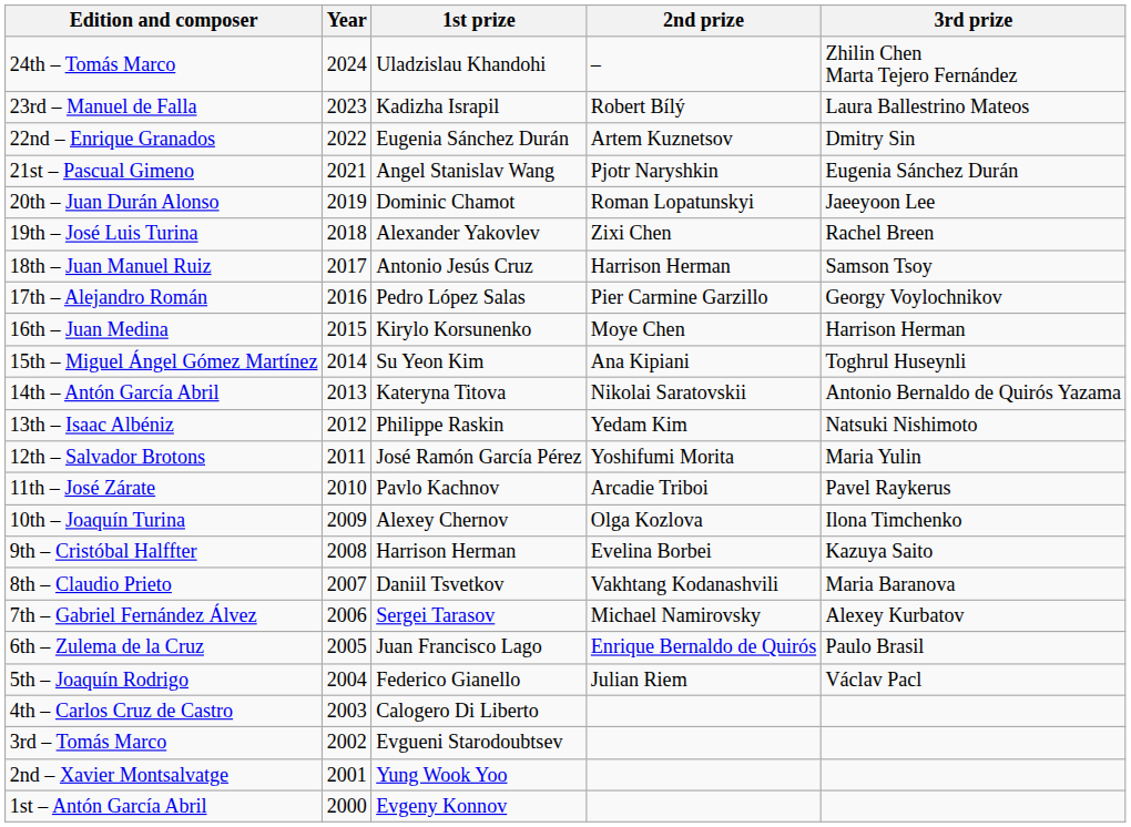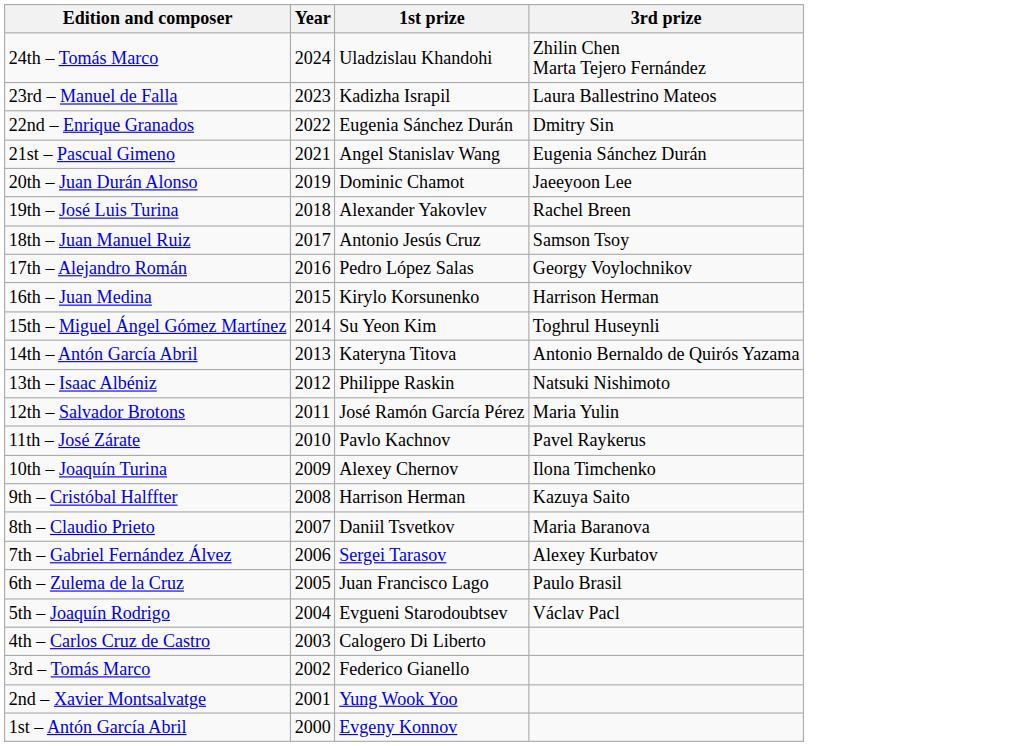- column: 2nd prize | – | Robert Bílý | Artem Kuznetsov | Pjotr Naryshkin | Roman Lopatunskyi | Zixi Chen | Harrison Herman | Pier Carmine Garzillo | Moye Chen | Ana Kipiani | Nikolai Saratovskii | Yedam Kim | Yoshifumi Morita | Arcadie Triboi | Olga Kozlova | Evelina Borbei | Vakhtang Kodanashvili | Michael Namirovsky | Enrique Bernaldo de Quirós | Julian Riem
5th – Joaquín Rodrigo | 1st prize: Federico Gianello -> Evgueni Starodoubtsev
3rd – Tomás Marco | 1st prize: Evgueni Starodoubtsev -> Federico Gianello
